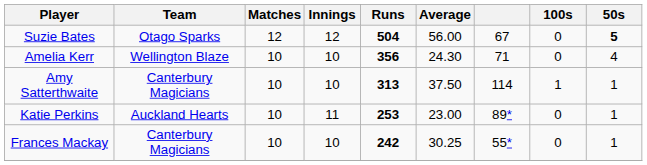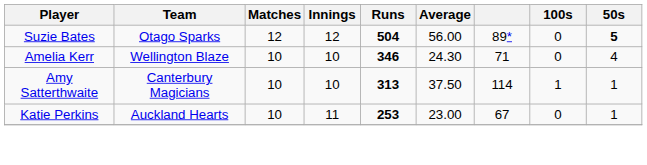Suzie Bates | column 7: 67 -> 89*
Amelia Kerr | Runs: 356 -> 346
Katie Perkins | column 7: 89* -> 67
- row: Frances Mackay | Canterbury Magicians | 10 | 10 | 242 | 30.25 | 55* | 0 | 1
